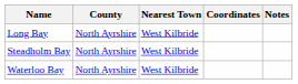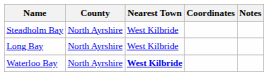rows swapped: Long Bay <-> Steadholm Bay
Waterloo Bay | Nearest Town: normal -> bold
